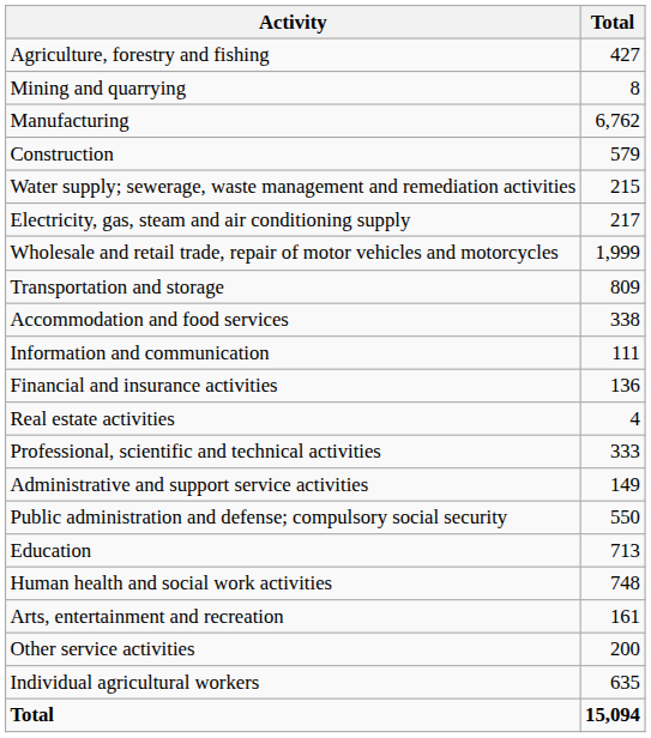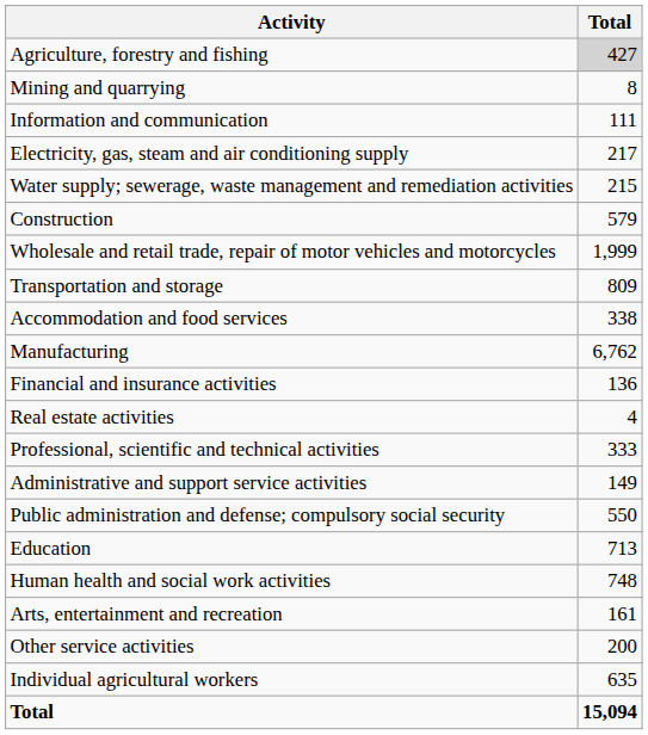Agriculture, forestry and fishing | Total: no background -> lightgrey background
rows swapped: Manufacturing <-> Information and communication
rows swapped: Electricity, gas, steam and air conditioning supply <-> Construction
